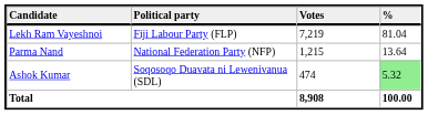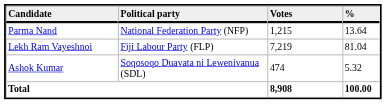rows swapped: Lekh Ram Vayeshnoi <-> Parma Nand
Ashok Kumar | %: lightgreen background -> no background
